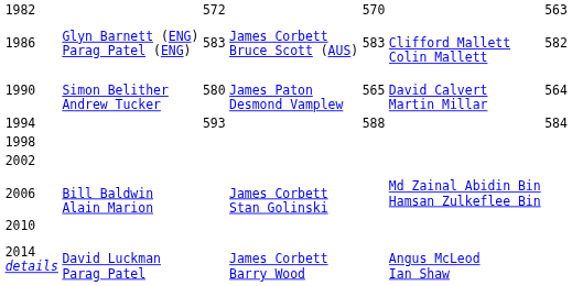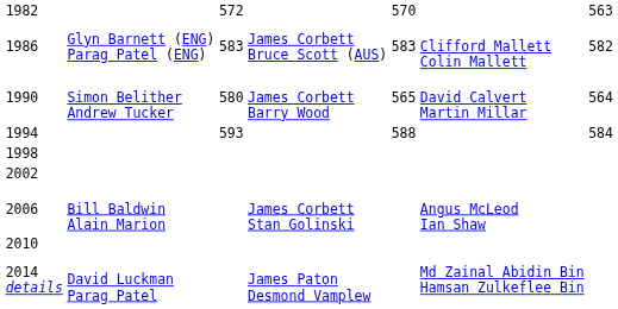1990 | column 4: James Paton Desmond Vamplew -> James Corbett Barry Wood
2006 | column 6: Md Zainal Abidin Bin Hamsan Zulkeflee Bin -> Angus McLeod Ian Shaw
2014 details | column 4: James Corbett Barry Wood -> James Paton Desmond Vamplew
2014 details | column 6: Angus McLeod Ian Shaw -> Md Zainal Abidin Bin Hamsan Zulkeflee Bin
